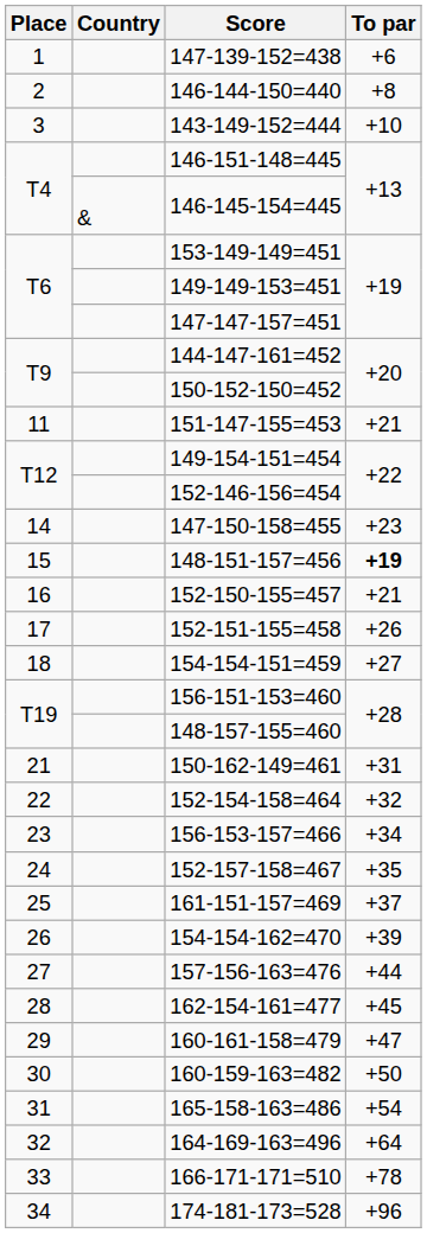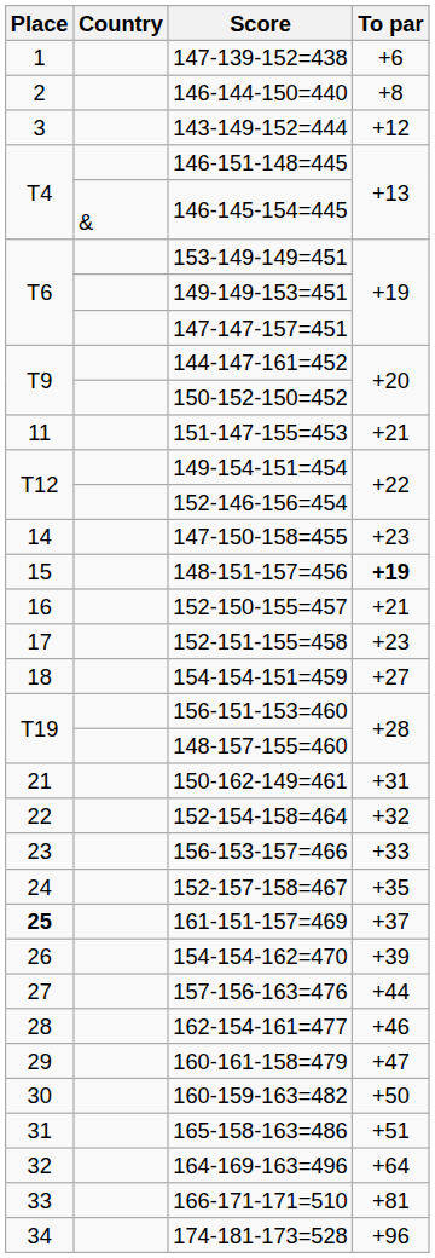143-149-152=444 | To par: +10 -> +12
152-151-155=458 | To par: +26 -> +23
156-153-157=466 | To par: +34 -> +33
161-151-157=469 | Place: normal -> bold
162-154-161=477 | To par: +45 -> +46
165-158-163=486 | To par: +54 -> +51
166-171-171=510 | To par: +78 -> +81
